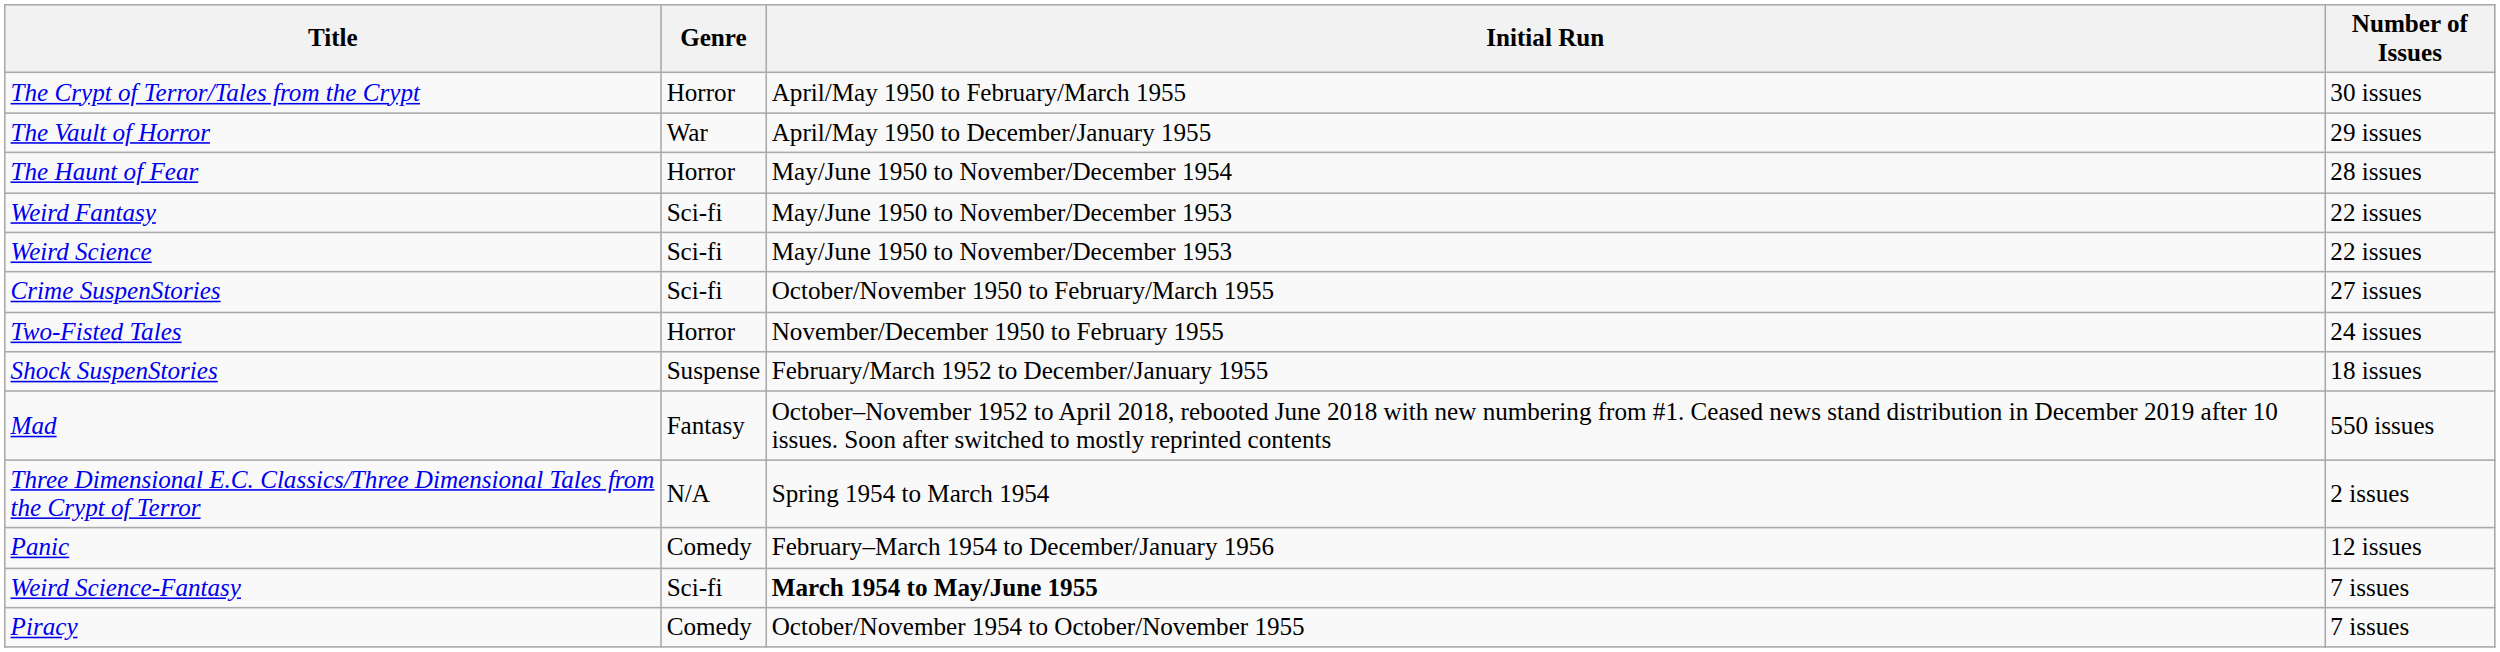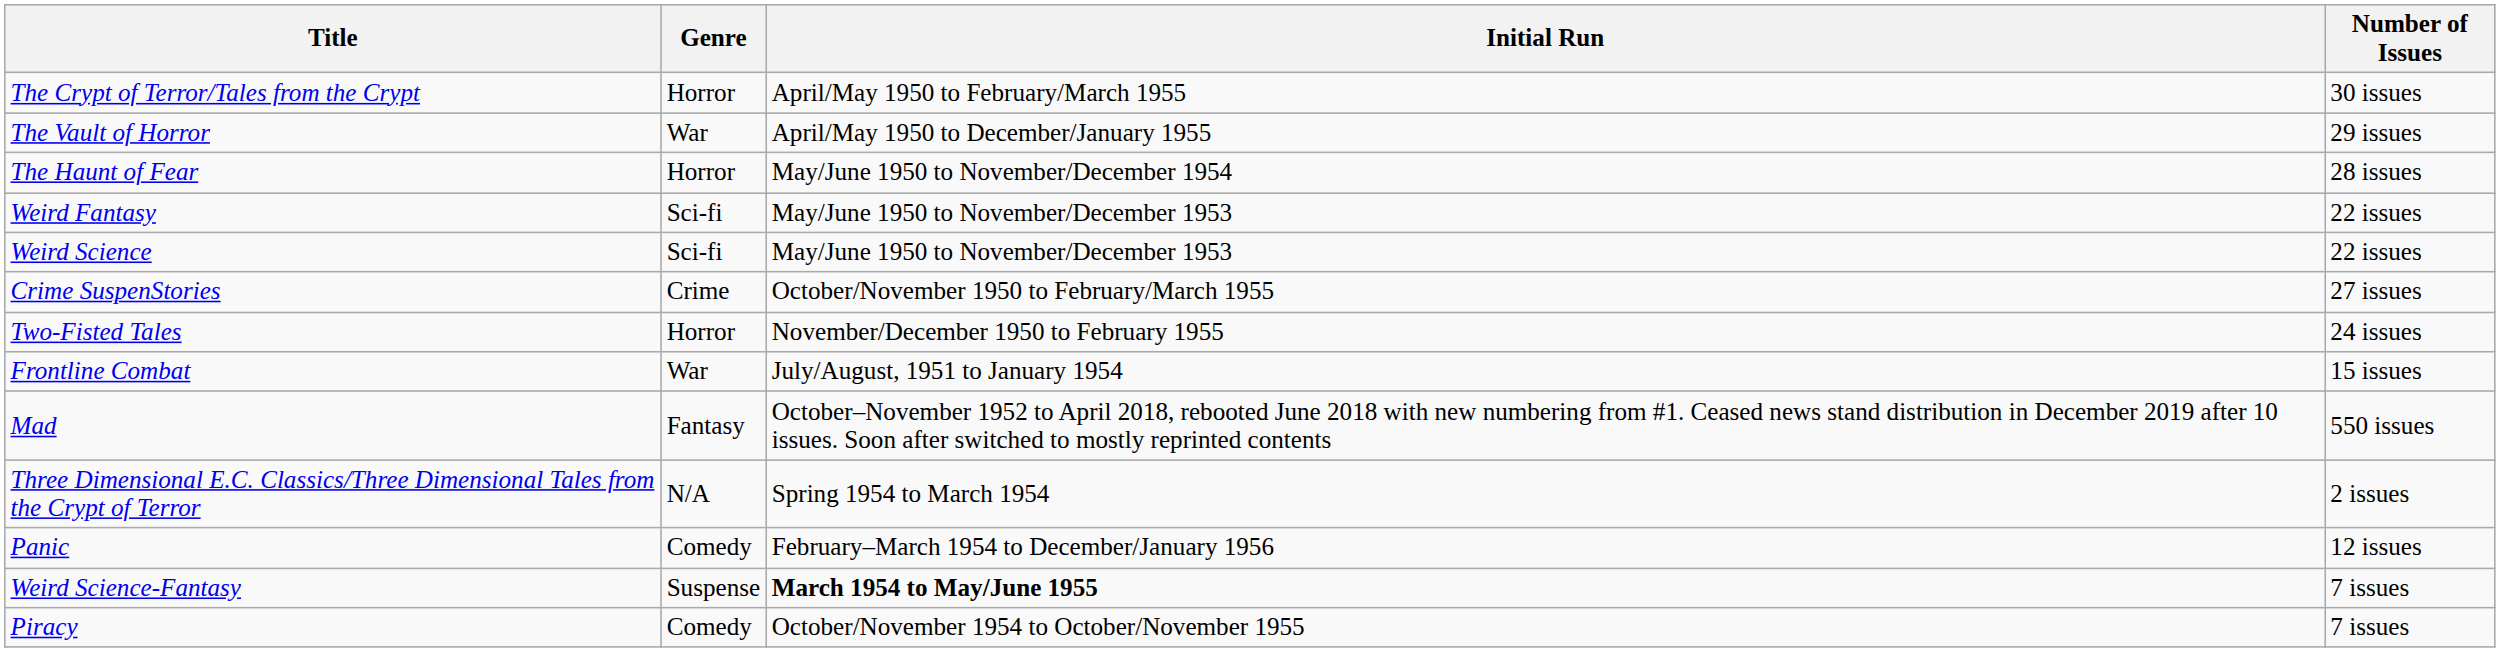Crime SuspenStories | Genre: Sci-fi -> Crime
+ row: Frontline Combat | War | July/August, 1951 to January 1954 | 15 issues
- row: Shock SuspenStories | Suspense | February/March 1952 to December/January 1955 | 18 issues
Weird Science-Fantasy | Genre: Sci-fi -> Suspense
